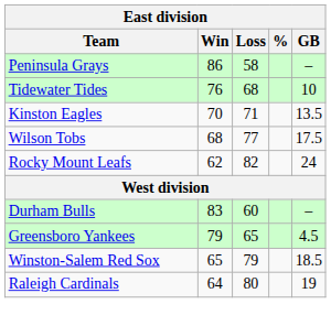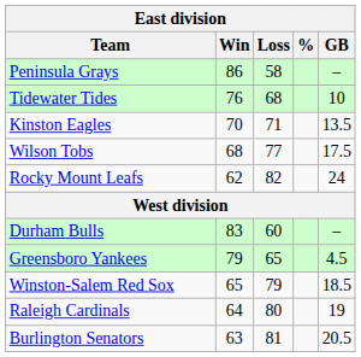+ row: Burlington Senators | 63 | 81 | 20.5
